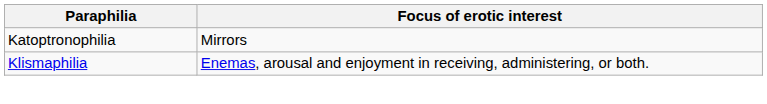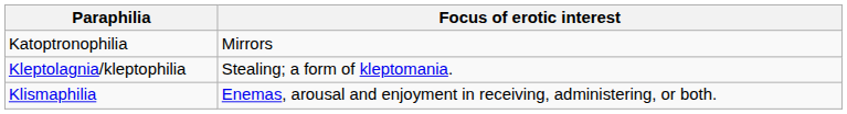+ row: Kleptolagnia/kleptophilia | Stealing; a form of kleptomania.
